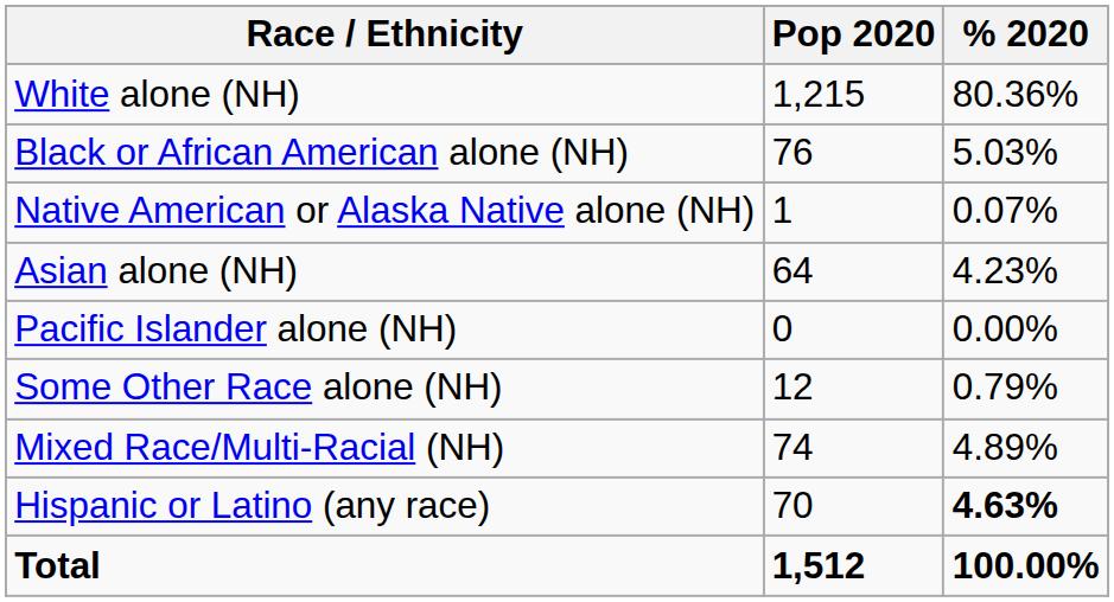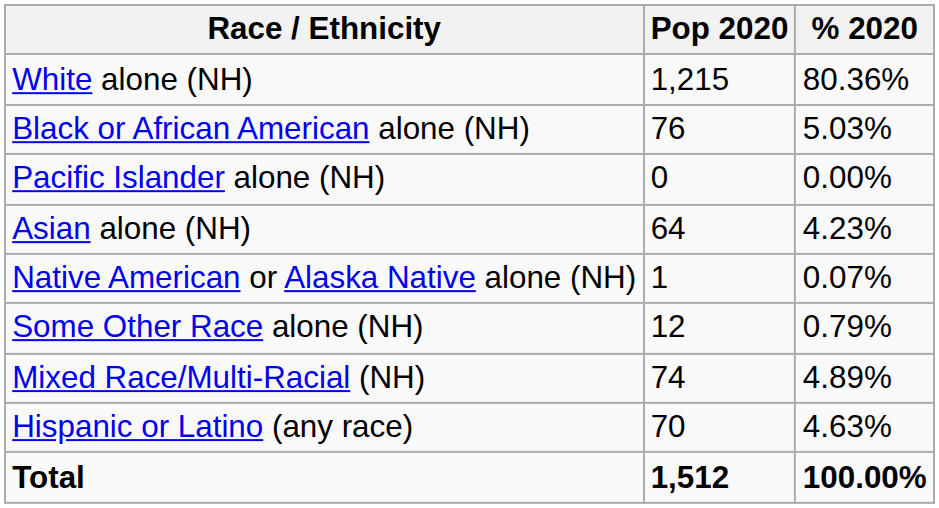rows swapped: Native American or Alaska Native alone (NH) <-> Pacific Islander alone (NH)
Hispanic or Latino (any race) | % 2020: bold -> normal
